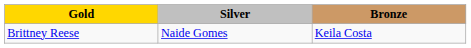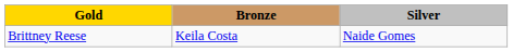columns swapped: Silver <-> Bronze
